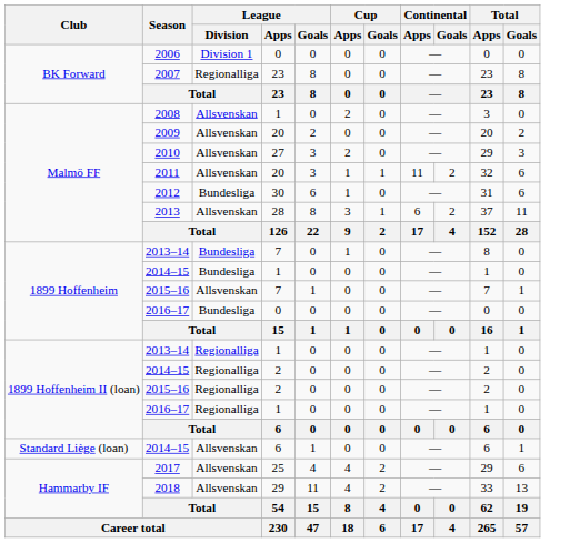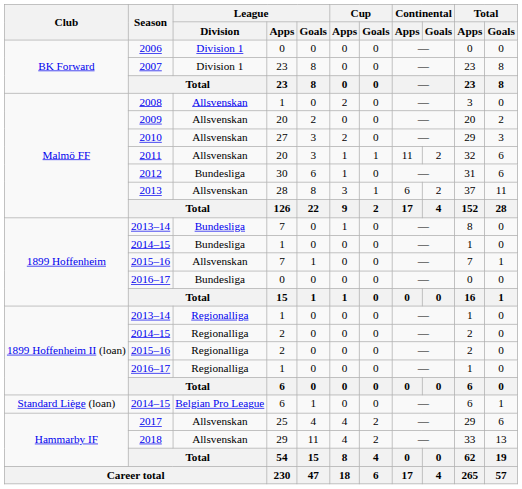2007 | League / Division: Regionalliga -> Division 1
2014–15 / 6 | League / Division: Allsvenskan -> Belgian Pro League
